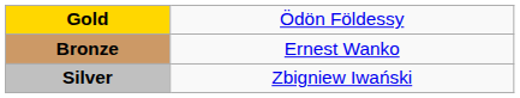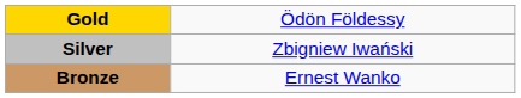rows swapped: Silver <-> Bronze
